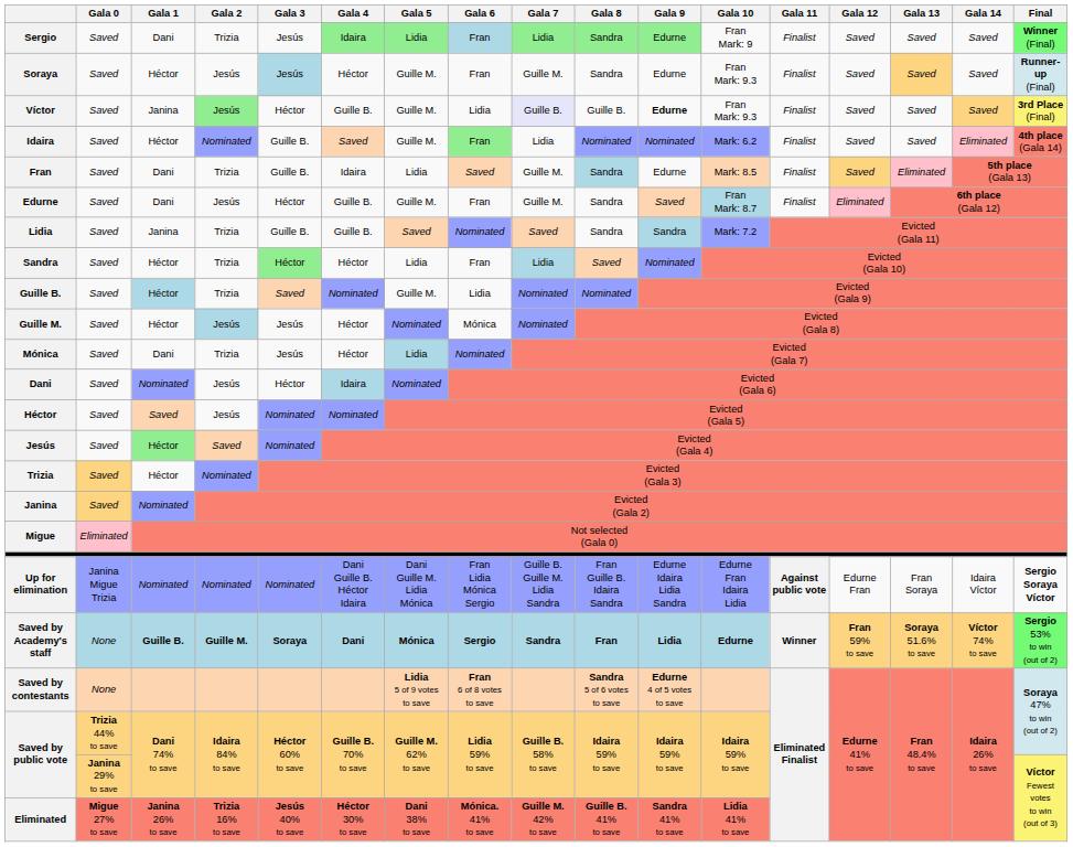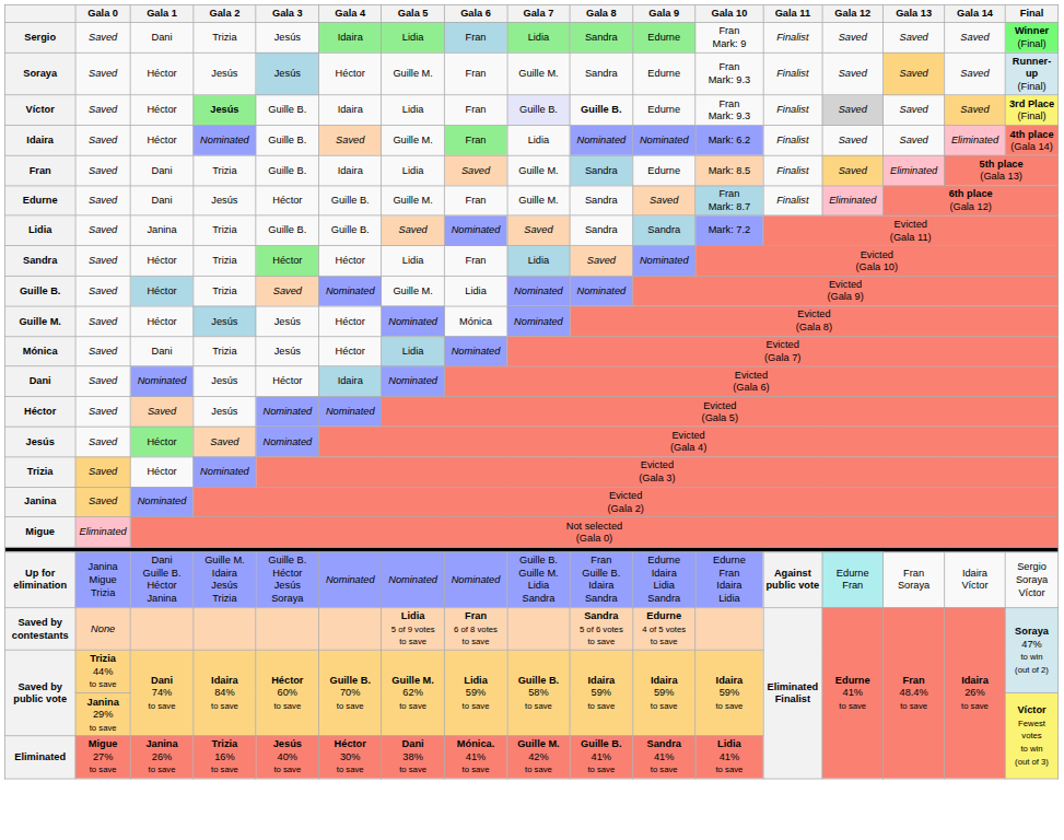Víctor | Gala 1: Janina -> Héctor
Víctor | Gala 2: normal -> bold
Víctor | Gala 3: Héctor -> Guille B.
Víctor | Gala 4: Guille B. -> Idaira
Víctor | Gala 5: Guille M. -> Lidia
Víctor | Gala 6: Lidia -> Fran
Víctor | Gala 8: normal -> bold
Víctor | Gala 9: bold -> normal
Víctor | Gala 12: no background -> lightgrey background
Up for elimination | Gala 1: Nominated -> Dani Guille B. Héctor Janina
Up for elimination | Gala 2: Nominated -> Guille M. Idaira Jesús Trizia
Up for elimination | Gala 3: Nominated -> Guille B. Héctor Jesús Soraya
Up for elimination | Gala 4: Dani Guille B. Héctor Idaira -> Nominated
Up for elimination | Gala 5: Dani Guille M. Lidia Mónica -> Nominated
Up for elimination | Gala 6: Fran Lidia Mónica Sergio -> Nominated
Up for elimination | Gala 12: no background -> paleturquoise background
Up for elimination | Final: bold -> normal
- row: Saved by Academy's staff | None | Guille B. | Guille M. | Soraya | Dani | Mónica | Sergio | Sandra | Fran | Lidia | Edurne | Winner | Fran 59% to save | Soraya 51.6% to save | Víctor 74% to save | Sergio 53% to win (out of 2)
